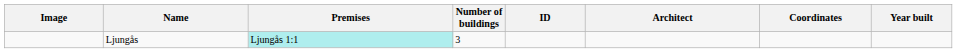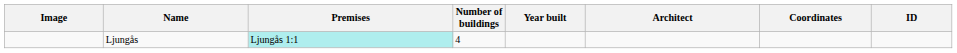columns swapped: Year built <-> ID
Ljungås | Number of buildings: 3 -> 4
